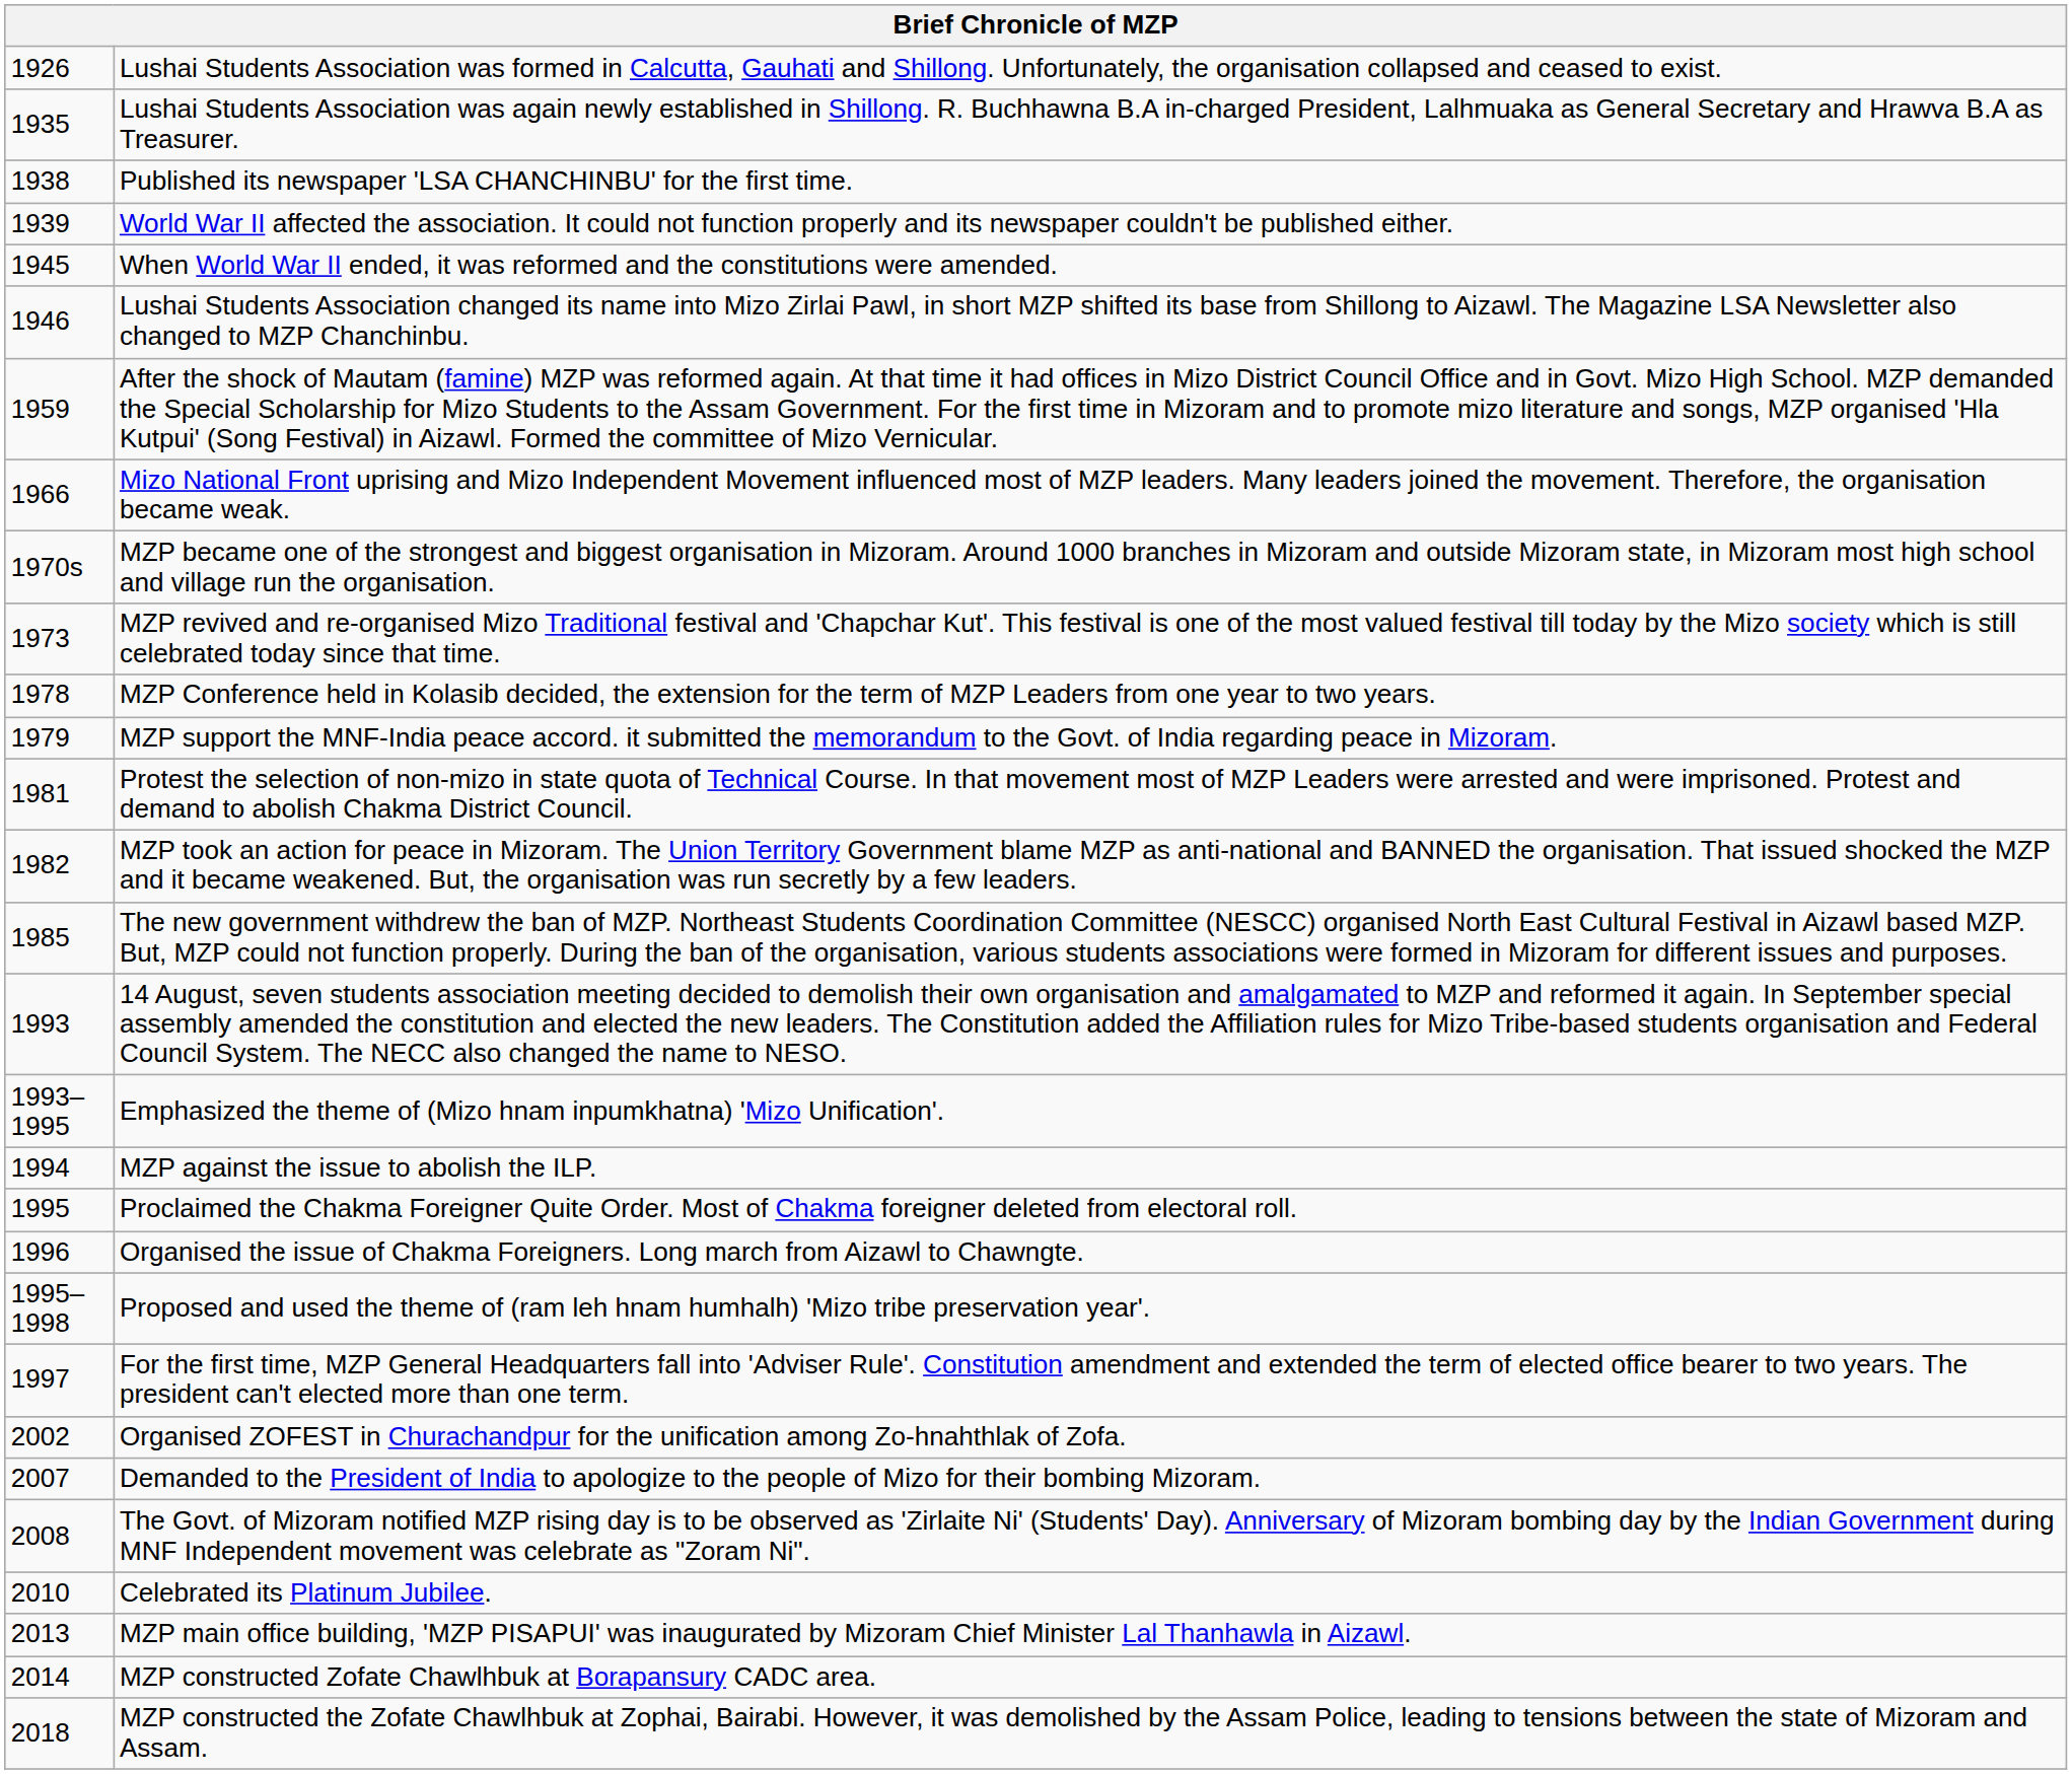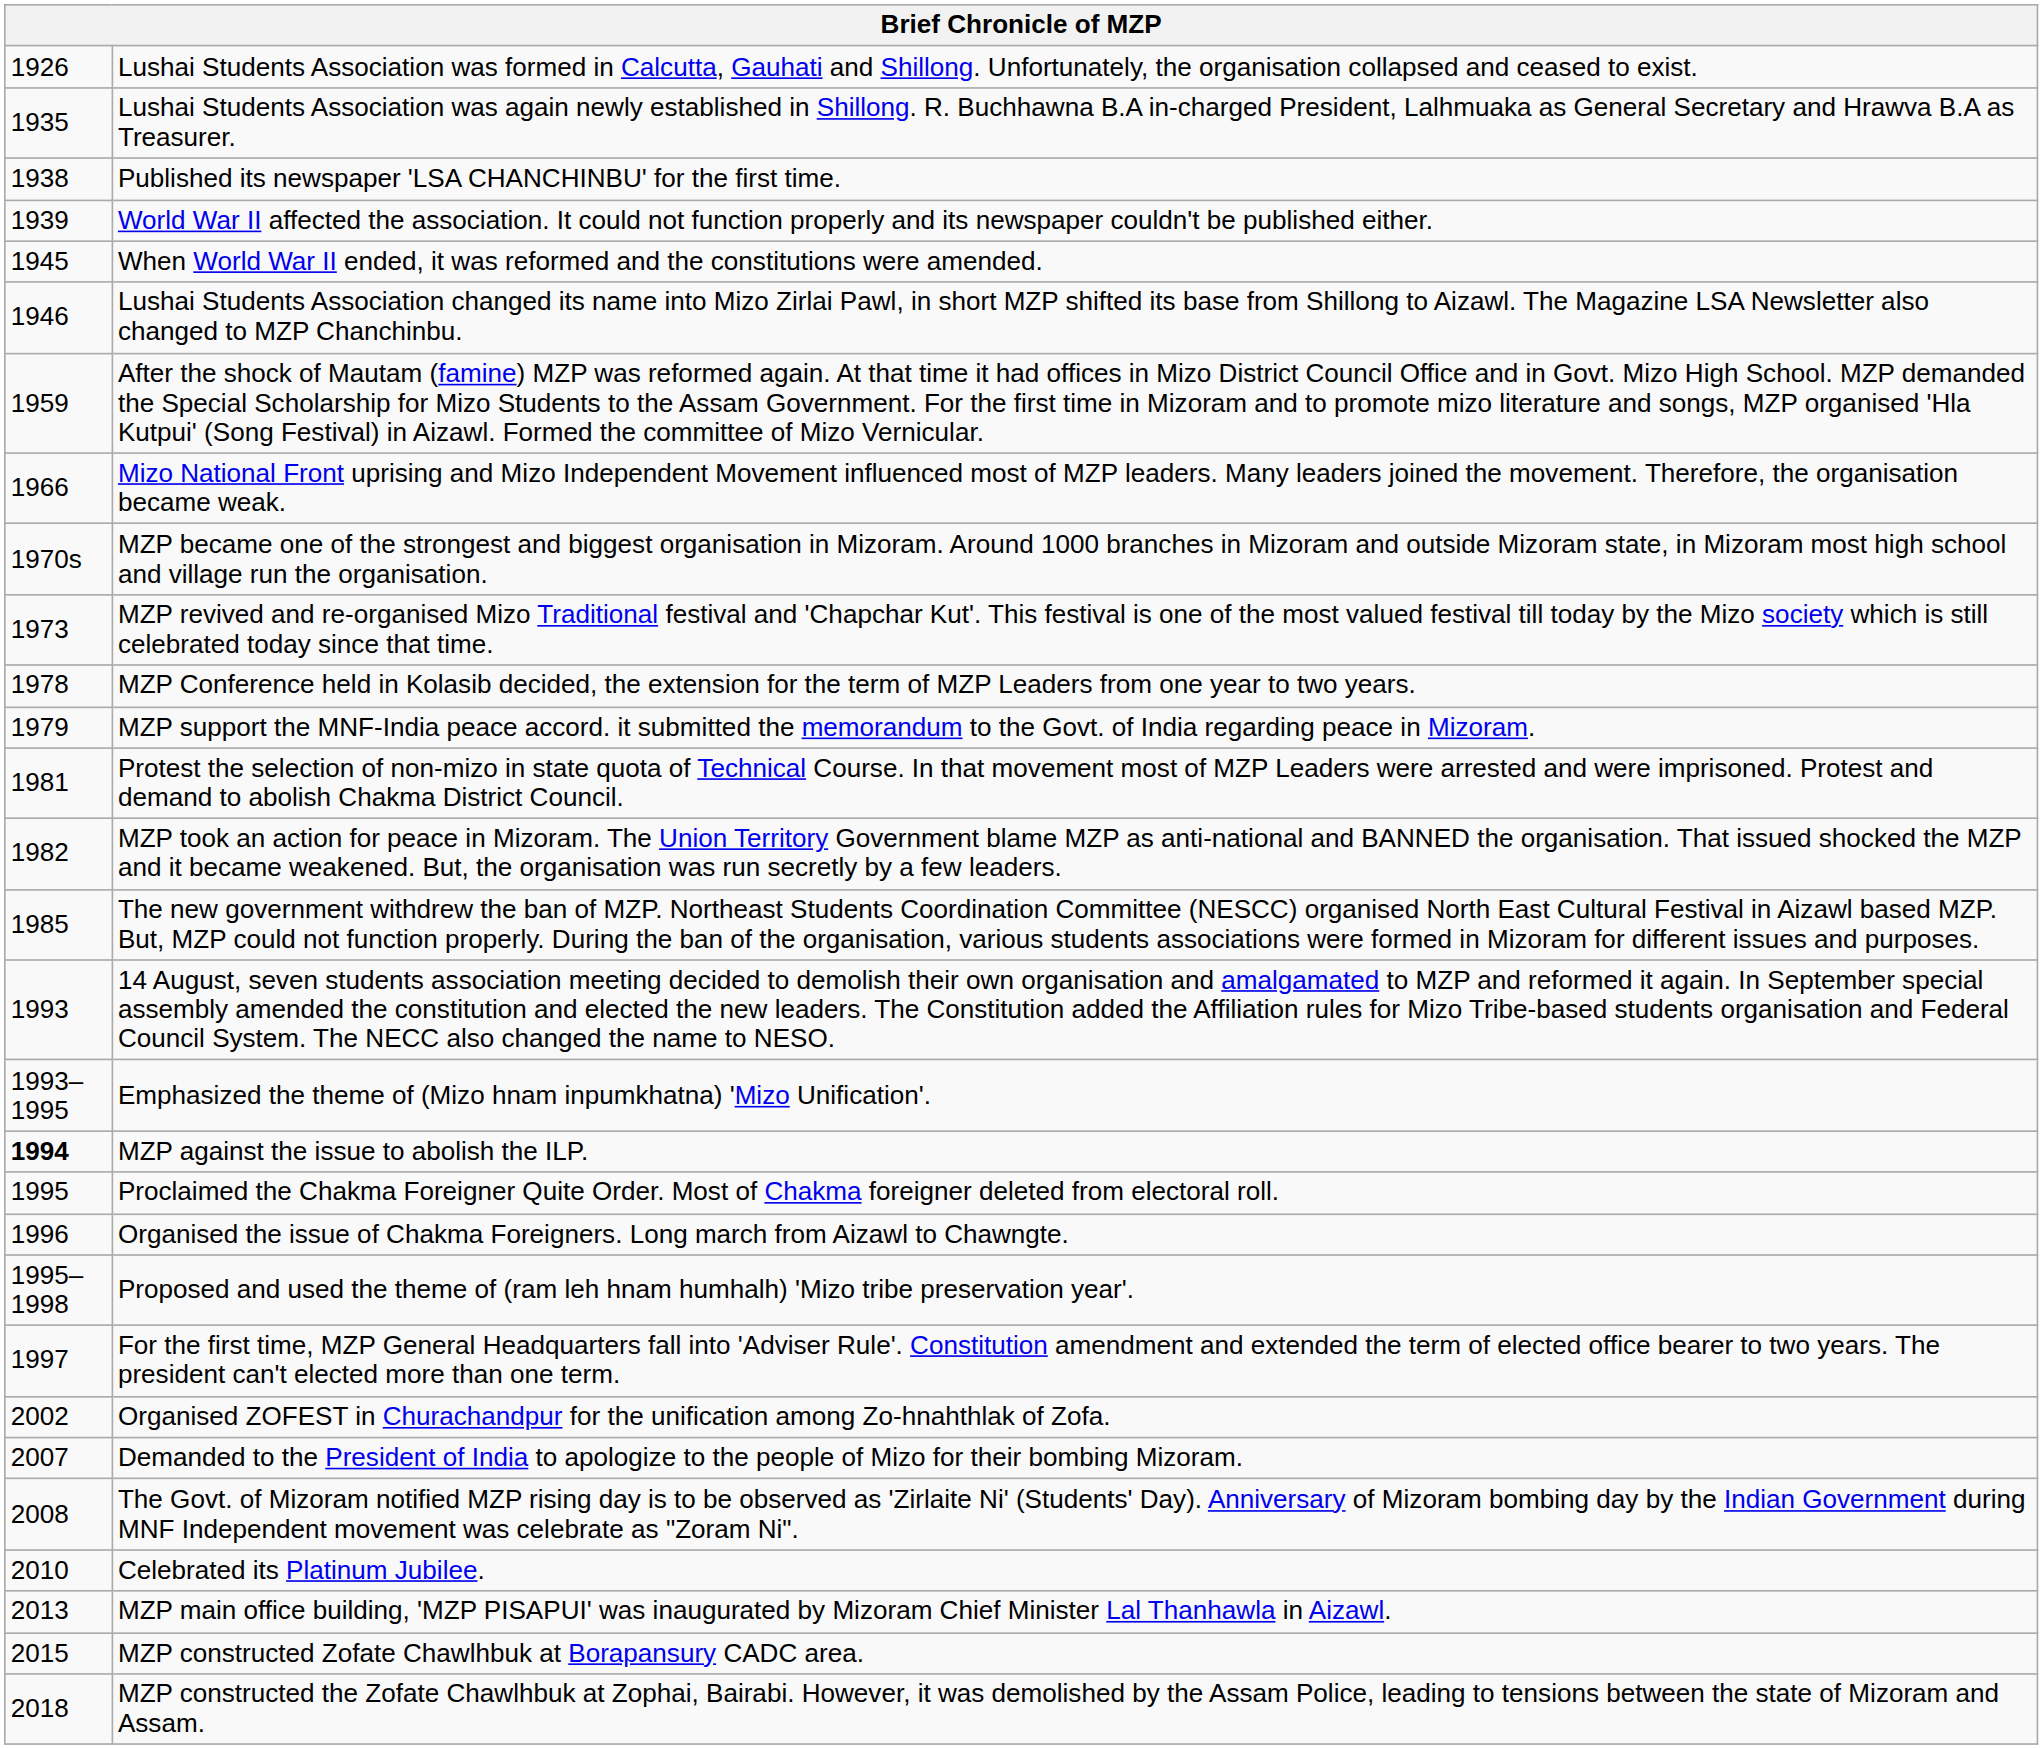MZP against the issue to abolish the ILP. | column 1: normal -> bold
MZP constructed Zofate Chawlhbuk at Borapansury CADC area. | column 1: 2014 -> 2015
